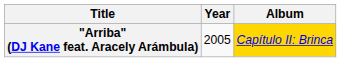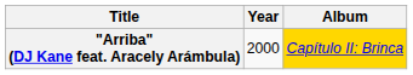"Arriba" (DJ Kane feat. Aracely Arámbula) | Year: 2005 -> 2000
